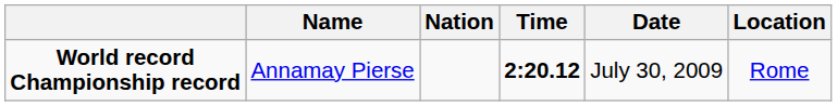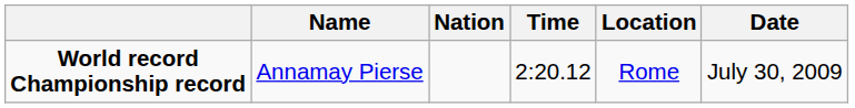columns swapped: Location <-> Date
World record Championship record | Time: bold -> normal
